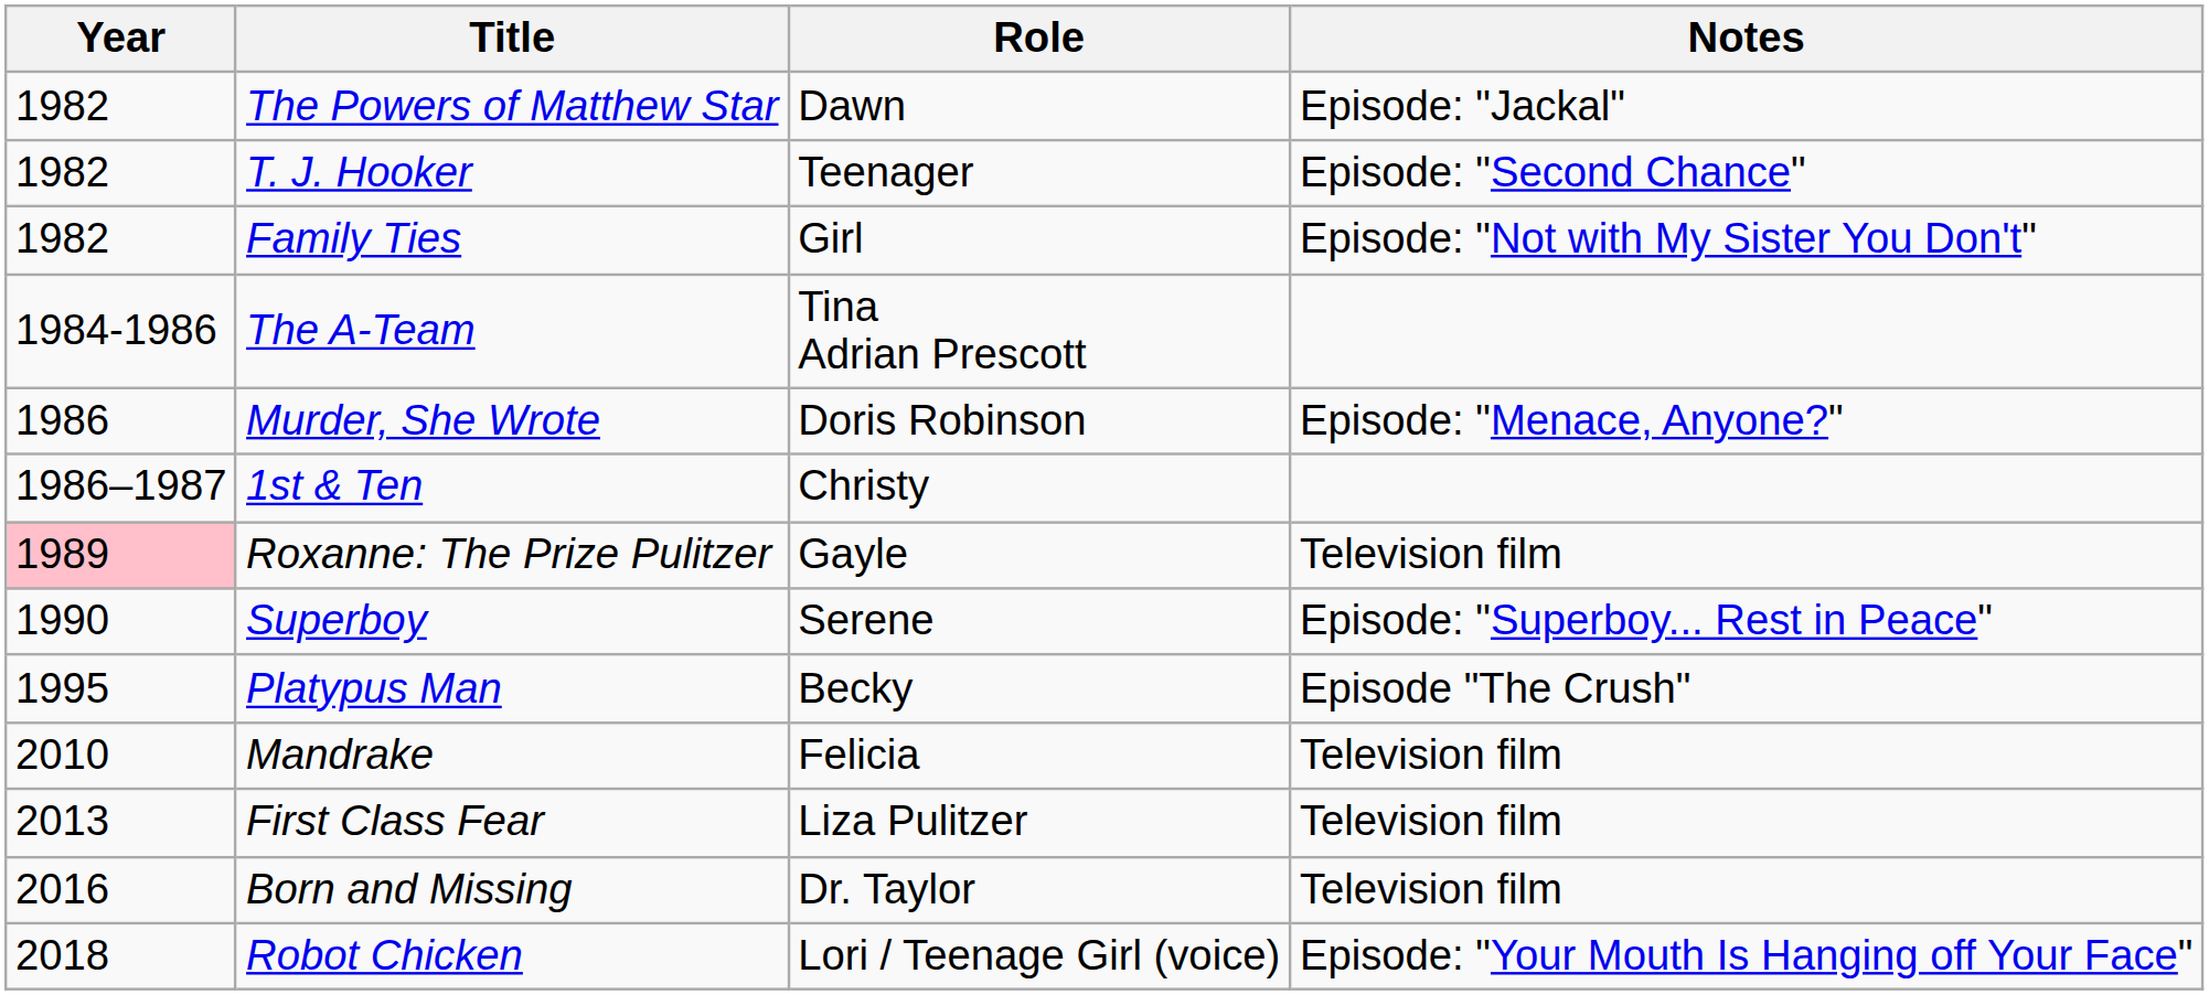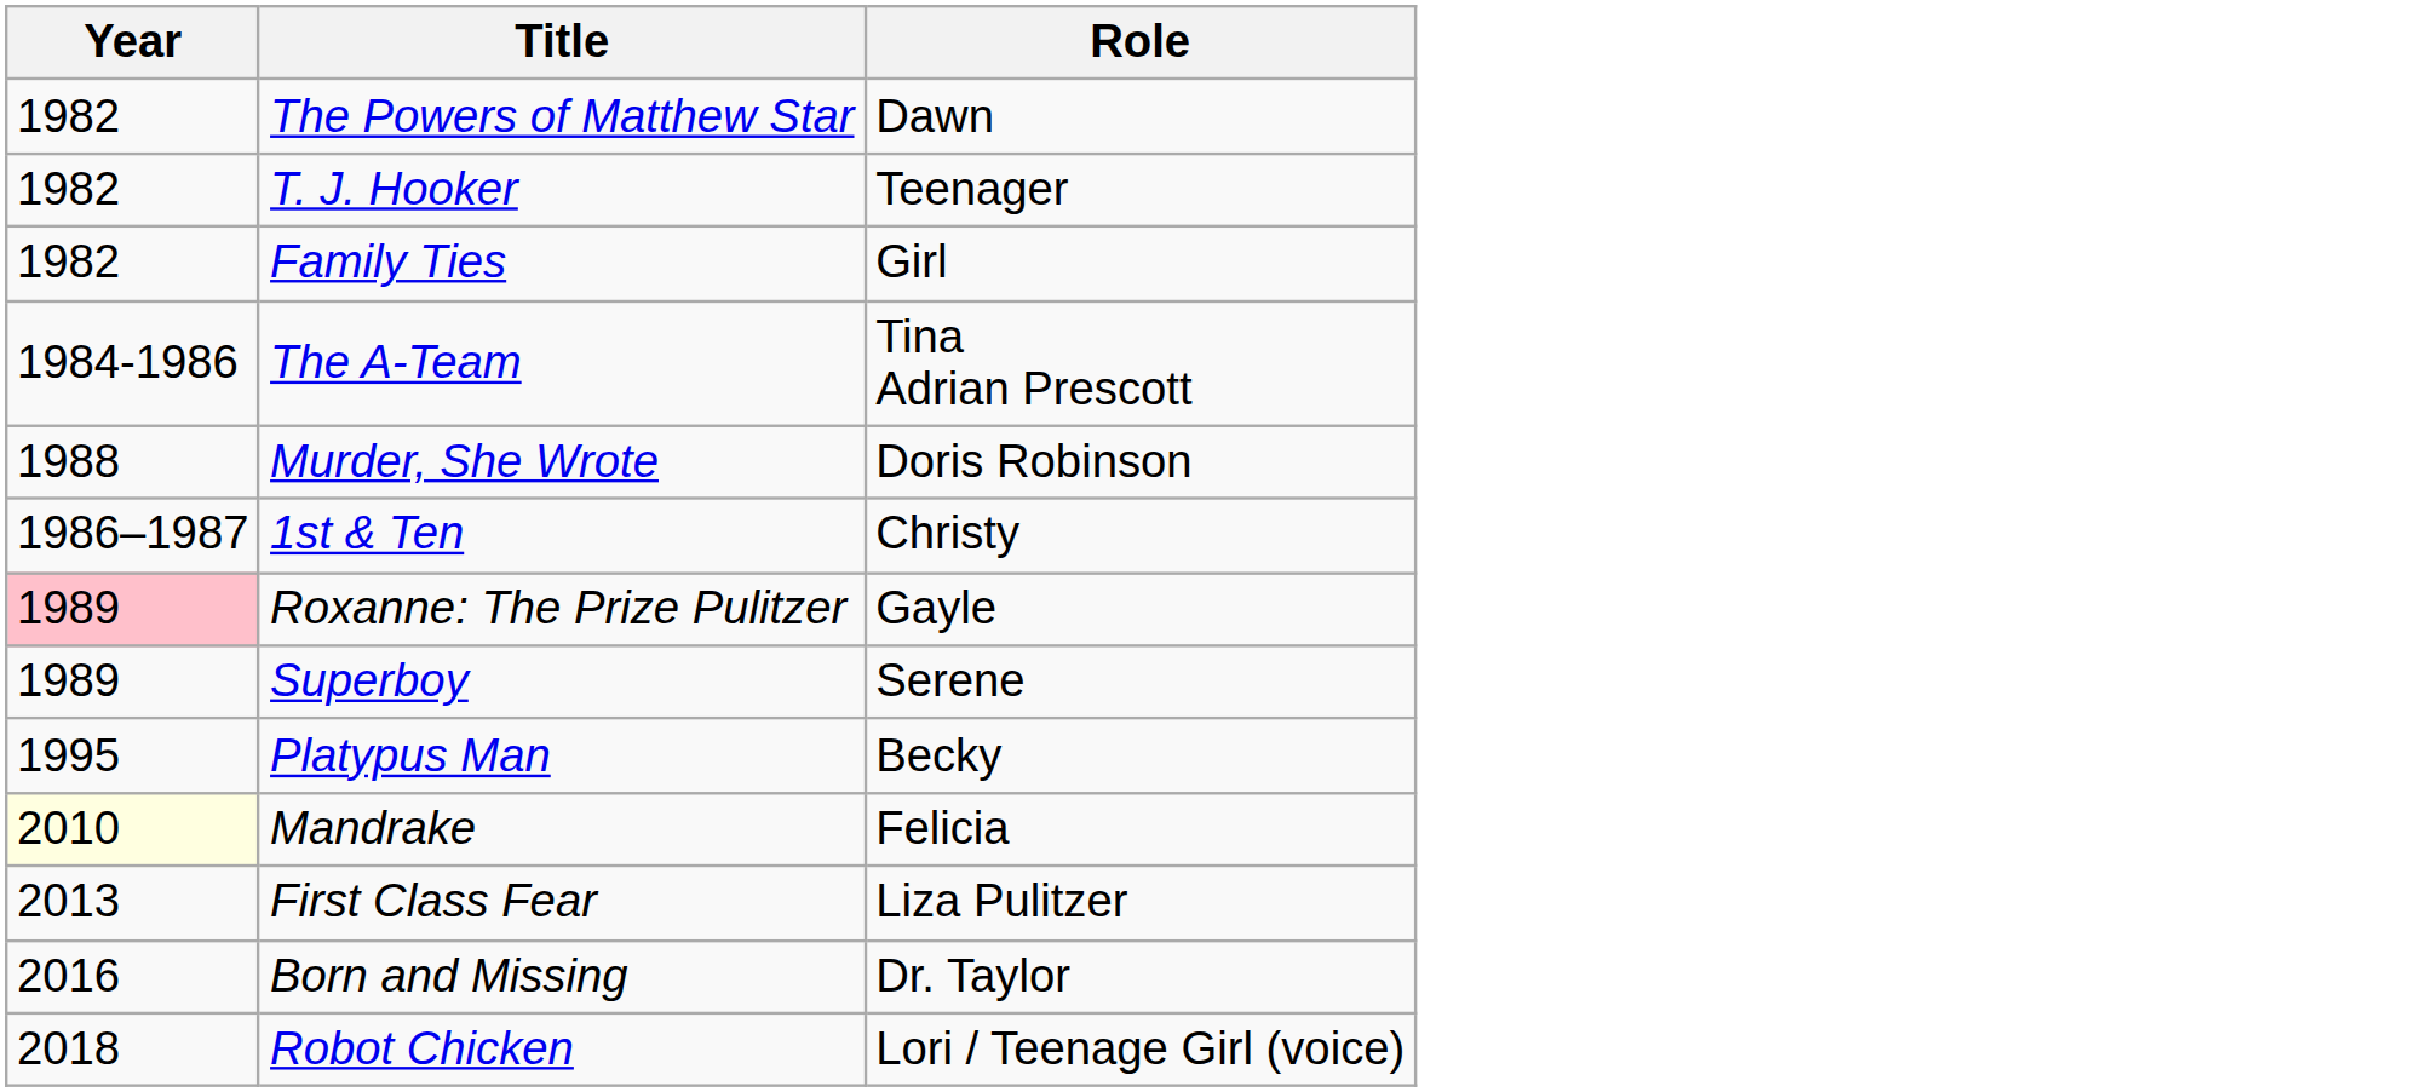- column: Notes | Episode: "Jackal" | Episode: "Second Chance" | Episode: "Not with My Sister You Don't" | Episode: "Menace, Anyone?" | Television film | Episode: "Superboy... Rest in Peace" | Episode "The Crush" | Television film | Television film | Television film | Episode: "Your Mouth Is Hanging off Your Face"
Murder, She Wrote | Year: 1986 -> 1988
Superboy | Year: 1990 -> 1989
Mandrake | Year: no background -> lightyellow background
